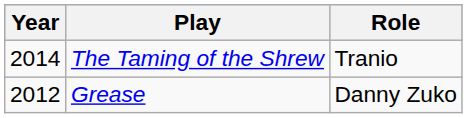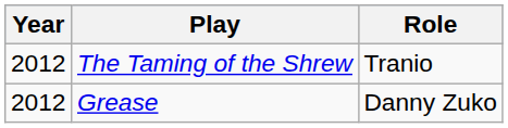The Taming of the Shrew | Year: 2014 -> 2012
